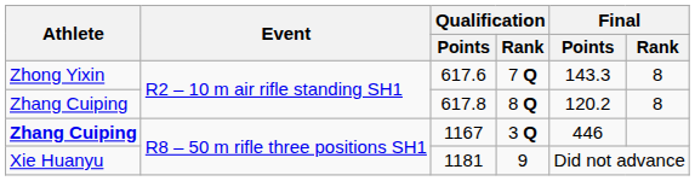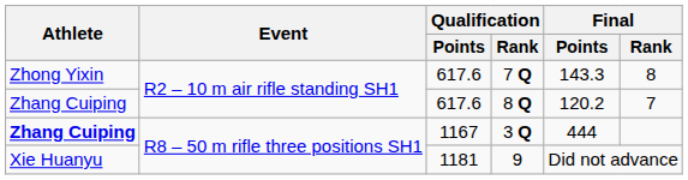8 Q | Qualification / Points: 617.8 -> 617.6
8 Q | Final / Rank: 8 -> 7
3 Q | Final / Points: 446 -> 444
